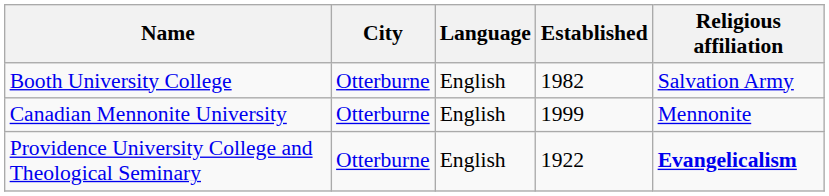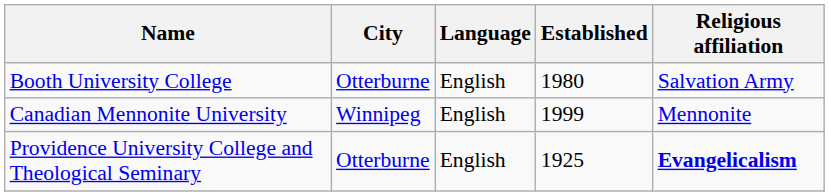Booth University College | Established: 1982 -> 1980
Canadian Mennonite University | City: Otterburne -> Winnipeg
Providence University College and Theological Seminary | Established: 1922 -> 1925
